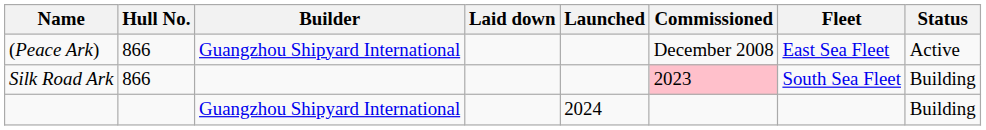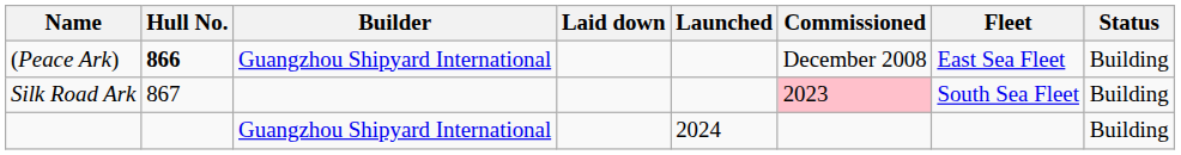(Peace Ark) | Hull No.: normal -> bold
(Peace Ark) | Status: Active -> Building
Silk Road Ark | Hull No.: 866 -> 867
